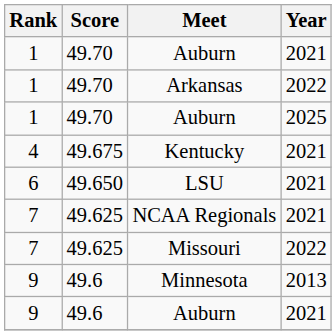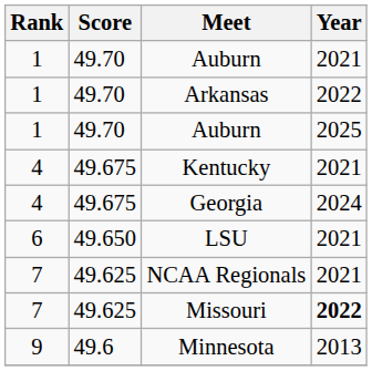+ row: 4 | 49.675 | Georgia | 2024
Missouri | Year: normal -> bold
- row: 9 | 49.6 | Auburn | 2021
